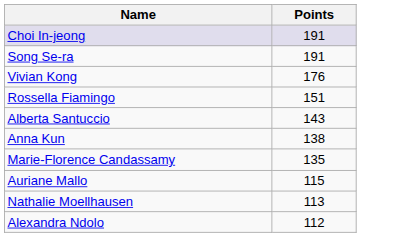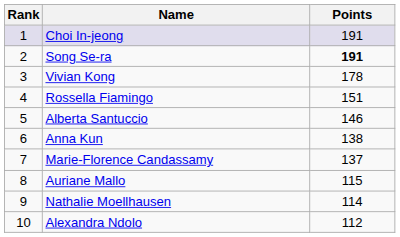+ column: Rank | 1 | 2 | 3 | 4 | 5 | 6 | 7 | 8 | 9 | 10
Song Se-ra | Points: normal -> bold
Vivian Kong | Points: 176 -> 178
Alberta Santuccio | Points: 143 -> 146
Marie-Florence Candassamy | Points: 135 -> 137
Nathalie Moellhausen | Points: 113 -> 114
